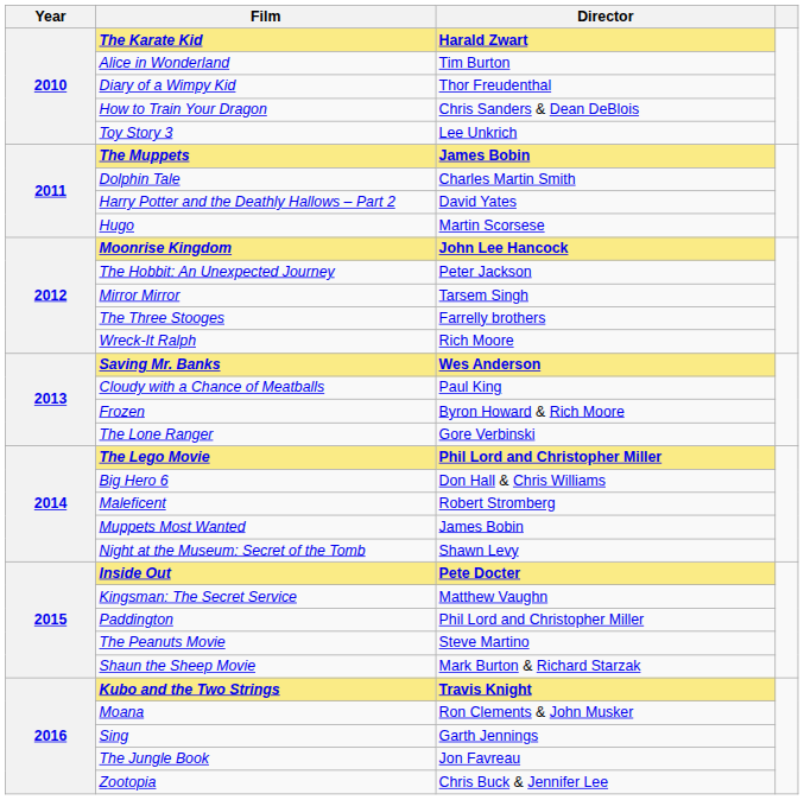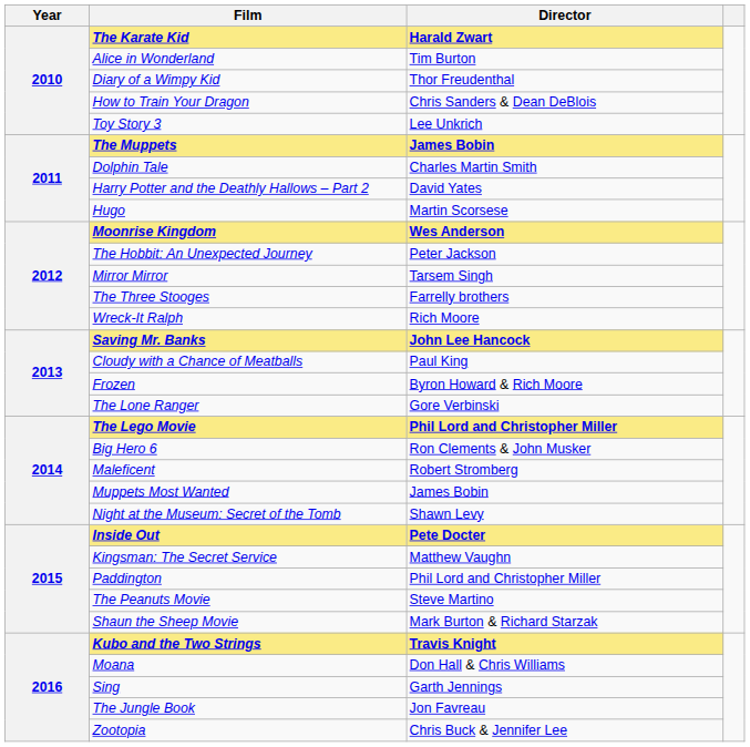Moonrise Kingdom | Director: John Lee Hancock -> Wes Anderson
Saving Mr. Banks | Director: Wes Anderson -> John Lee Hancock
Big Hero 6 | Director: Don Hall & Chris Williams -> Ron Clements & John Musker
Moana | Director: Ron Clements & John Musker -> Don Hall & Chris Williams
